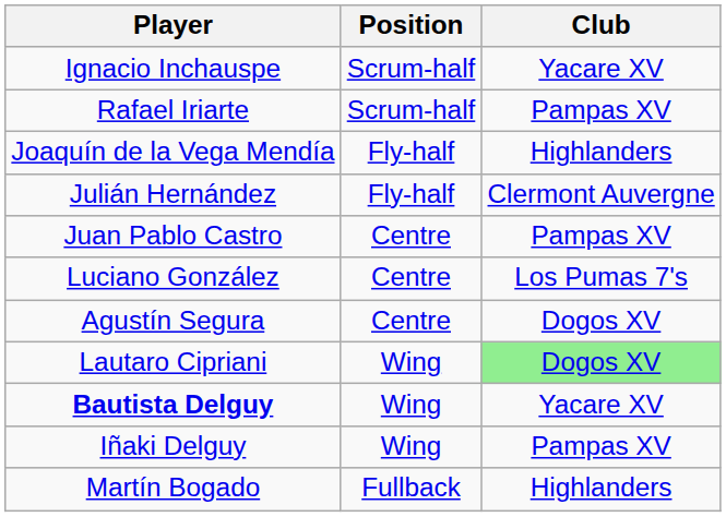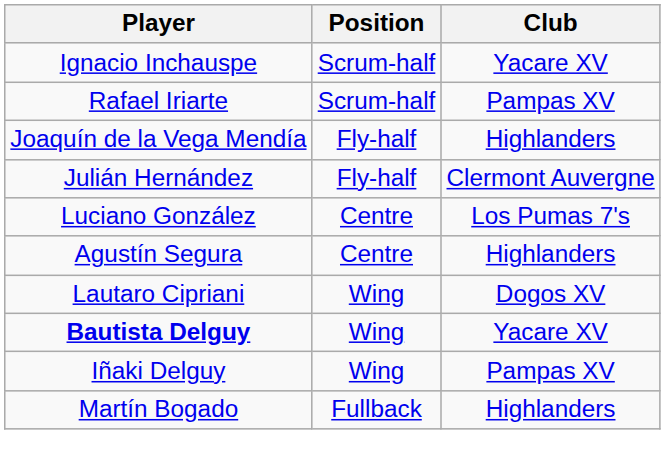- row: Juan Pablo Castro | Centre | Pampas XV
Agustín Segura | Club: Dogos XV -> Highlanders
Lautaro Cipriani | Club: lightgreen background -> no background
